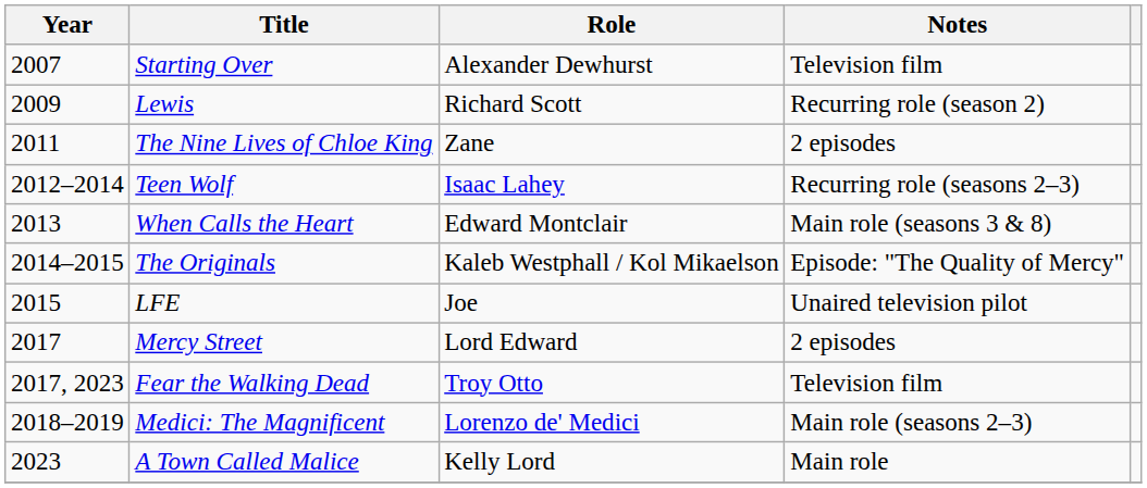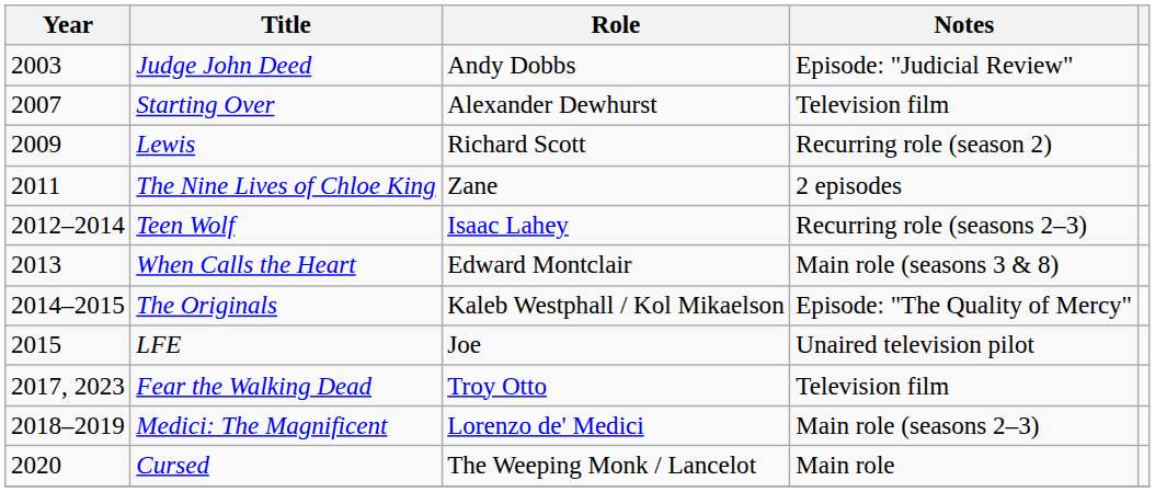+ row: 2003 | Judge John Deed | Andy Dobbs | Episode: "Judicial Review"
- row: 2017 | Mercy Street | Lord Edward | 2 episodes
+ row: 2020 | Cursed | The Weeping Monk / Lancelot | Main role
- row: 2023 | A Town Called Malice | Kelly Lord | Main role
